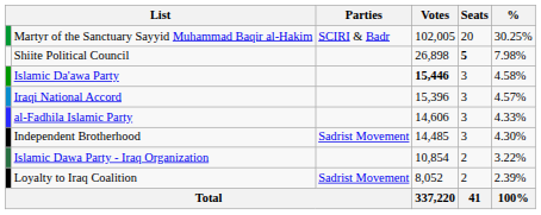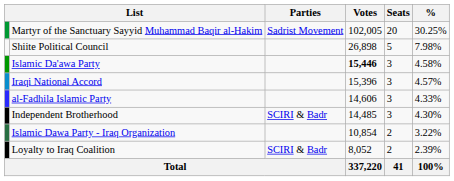Martyr of the Sanctuary Sayyid Muhammad Baqir al-Hakim | Parties: SCIRI & Badr -> Sadrist Movement
Shiite Political Council | Seats: bold -> normal
Independent Brotherhood | Parties: Sadrist Movement -> SCIRI & Badr
Loyalty to Iraq Coalition | Parties: Sadrist Movement -> SCIRI & Badr
